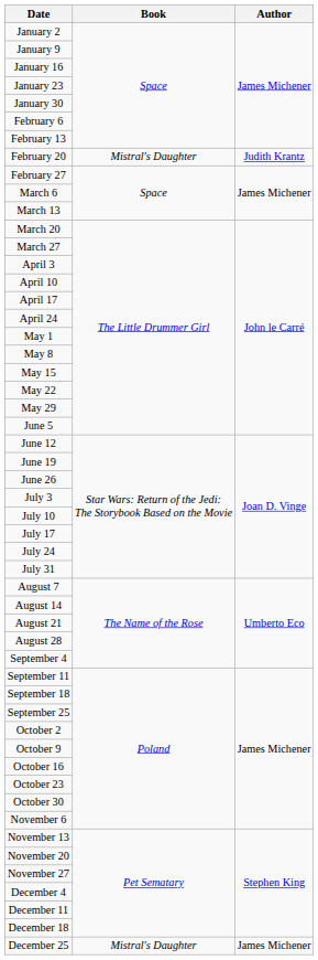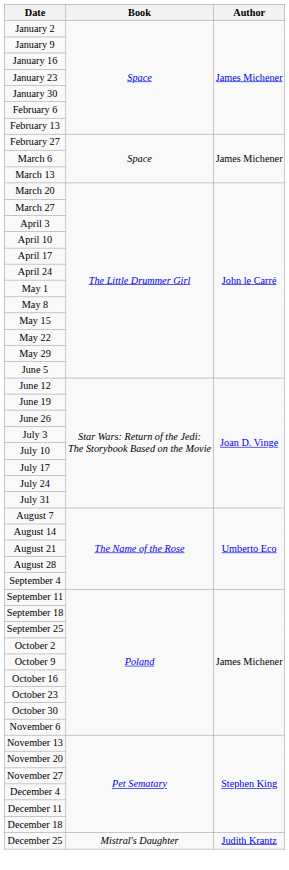- row: February 20 | Mistral's Daughter | Judith Krantz
December 25 | Author: James Michener -> Judith Krantz
